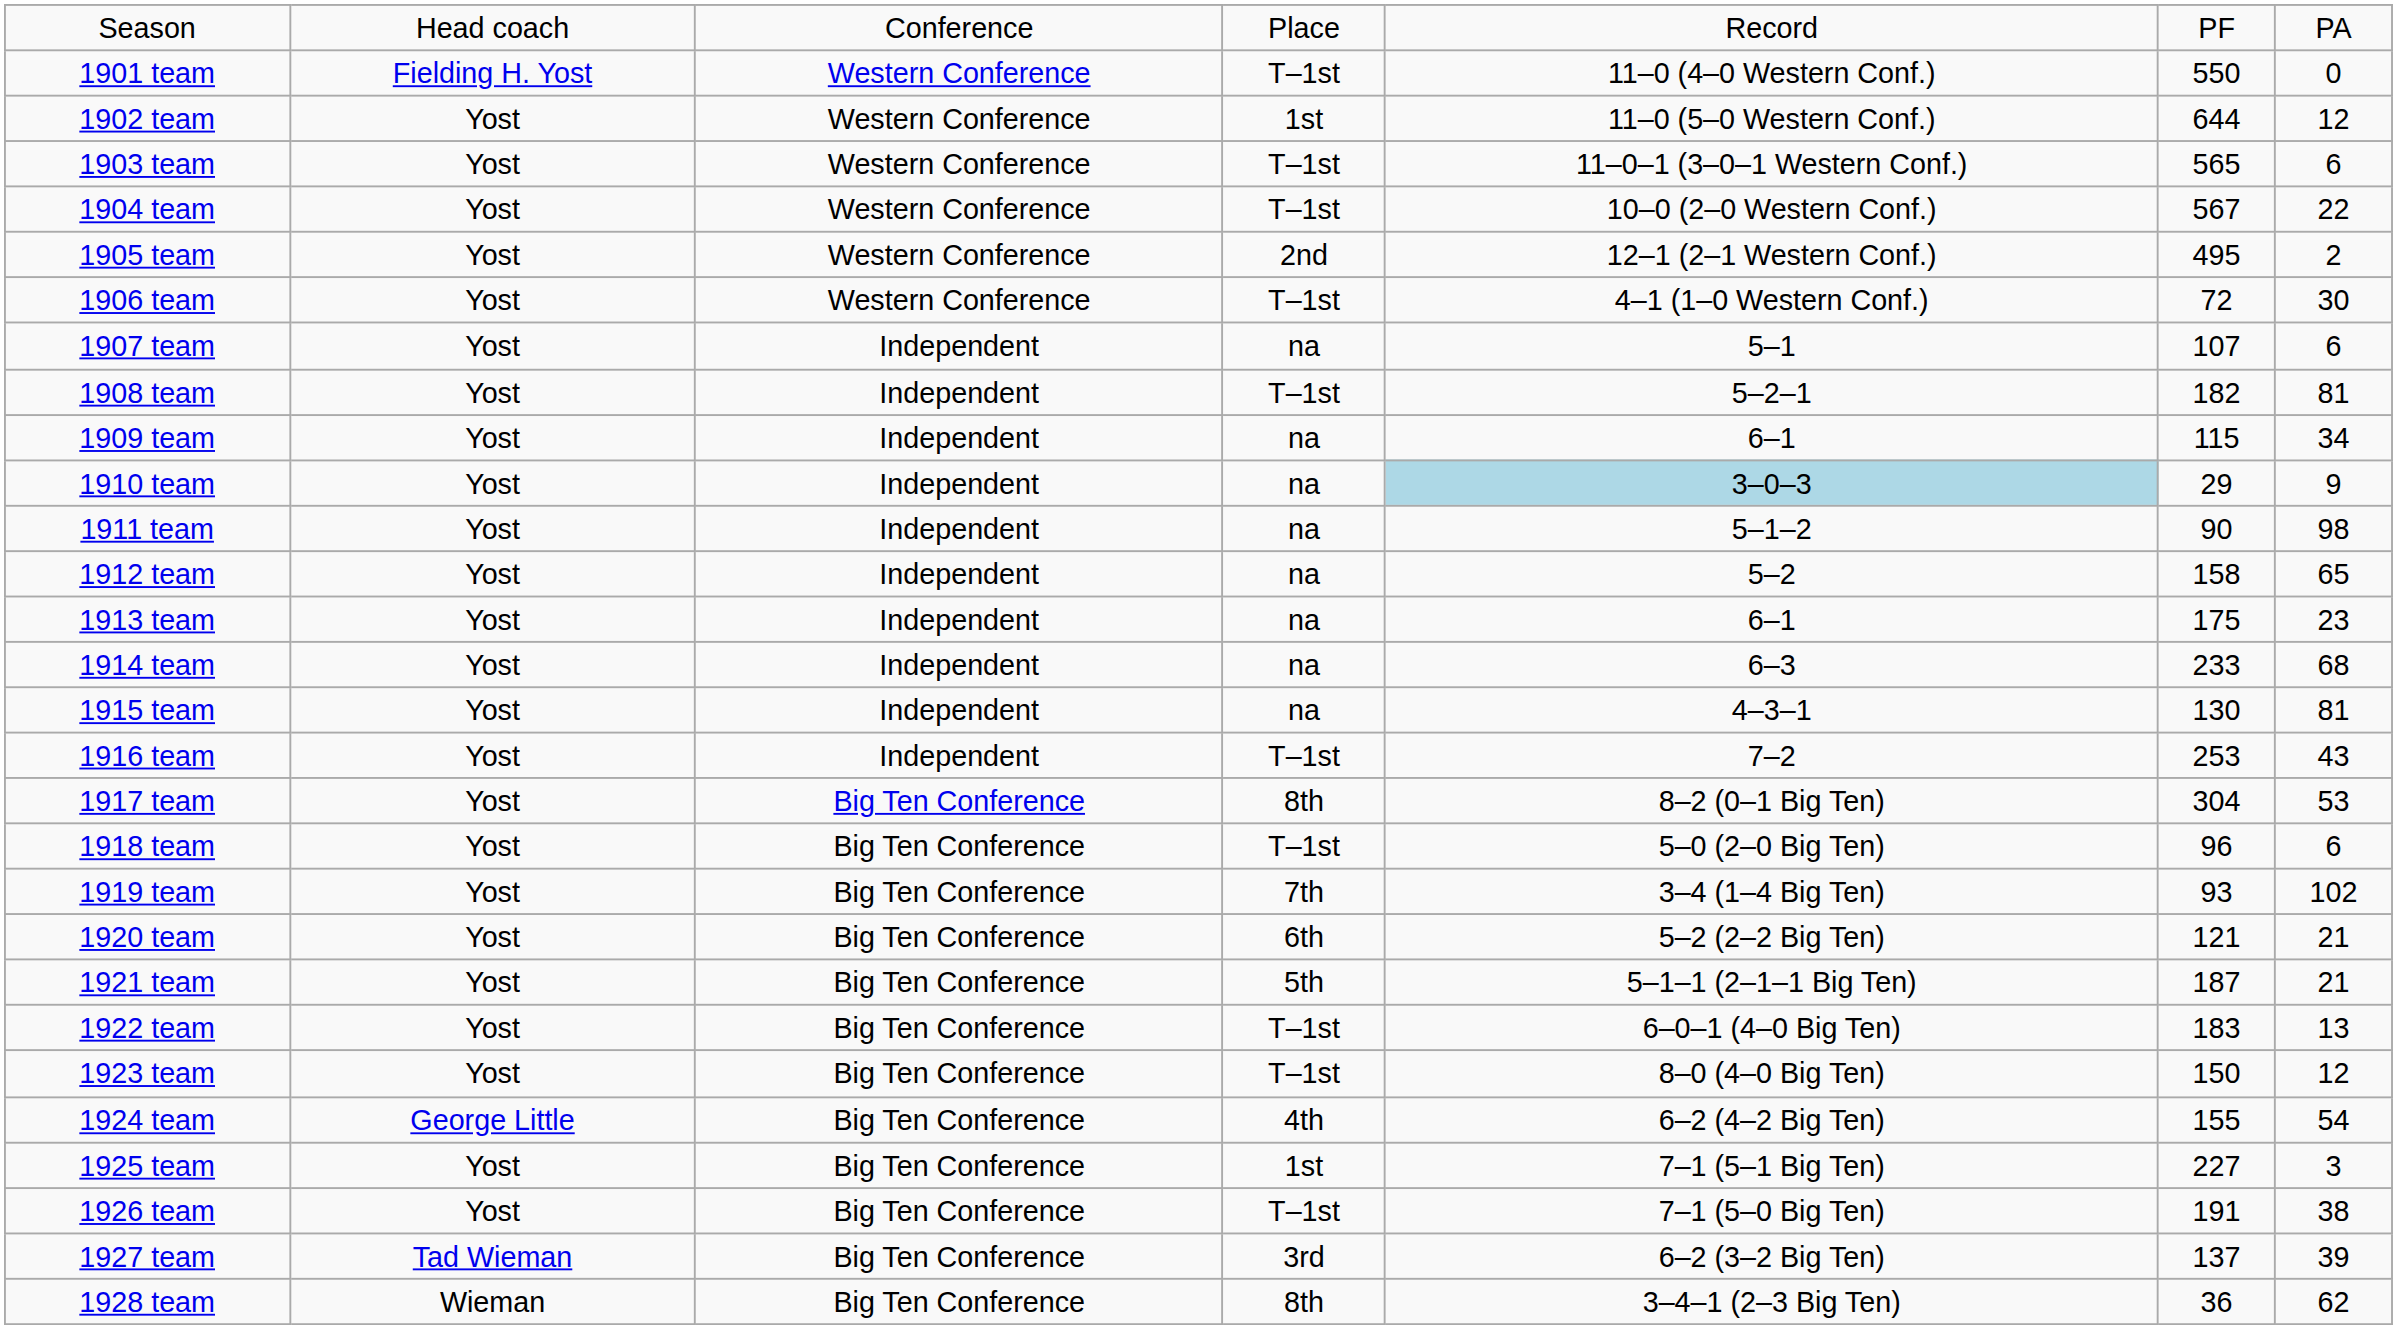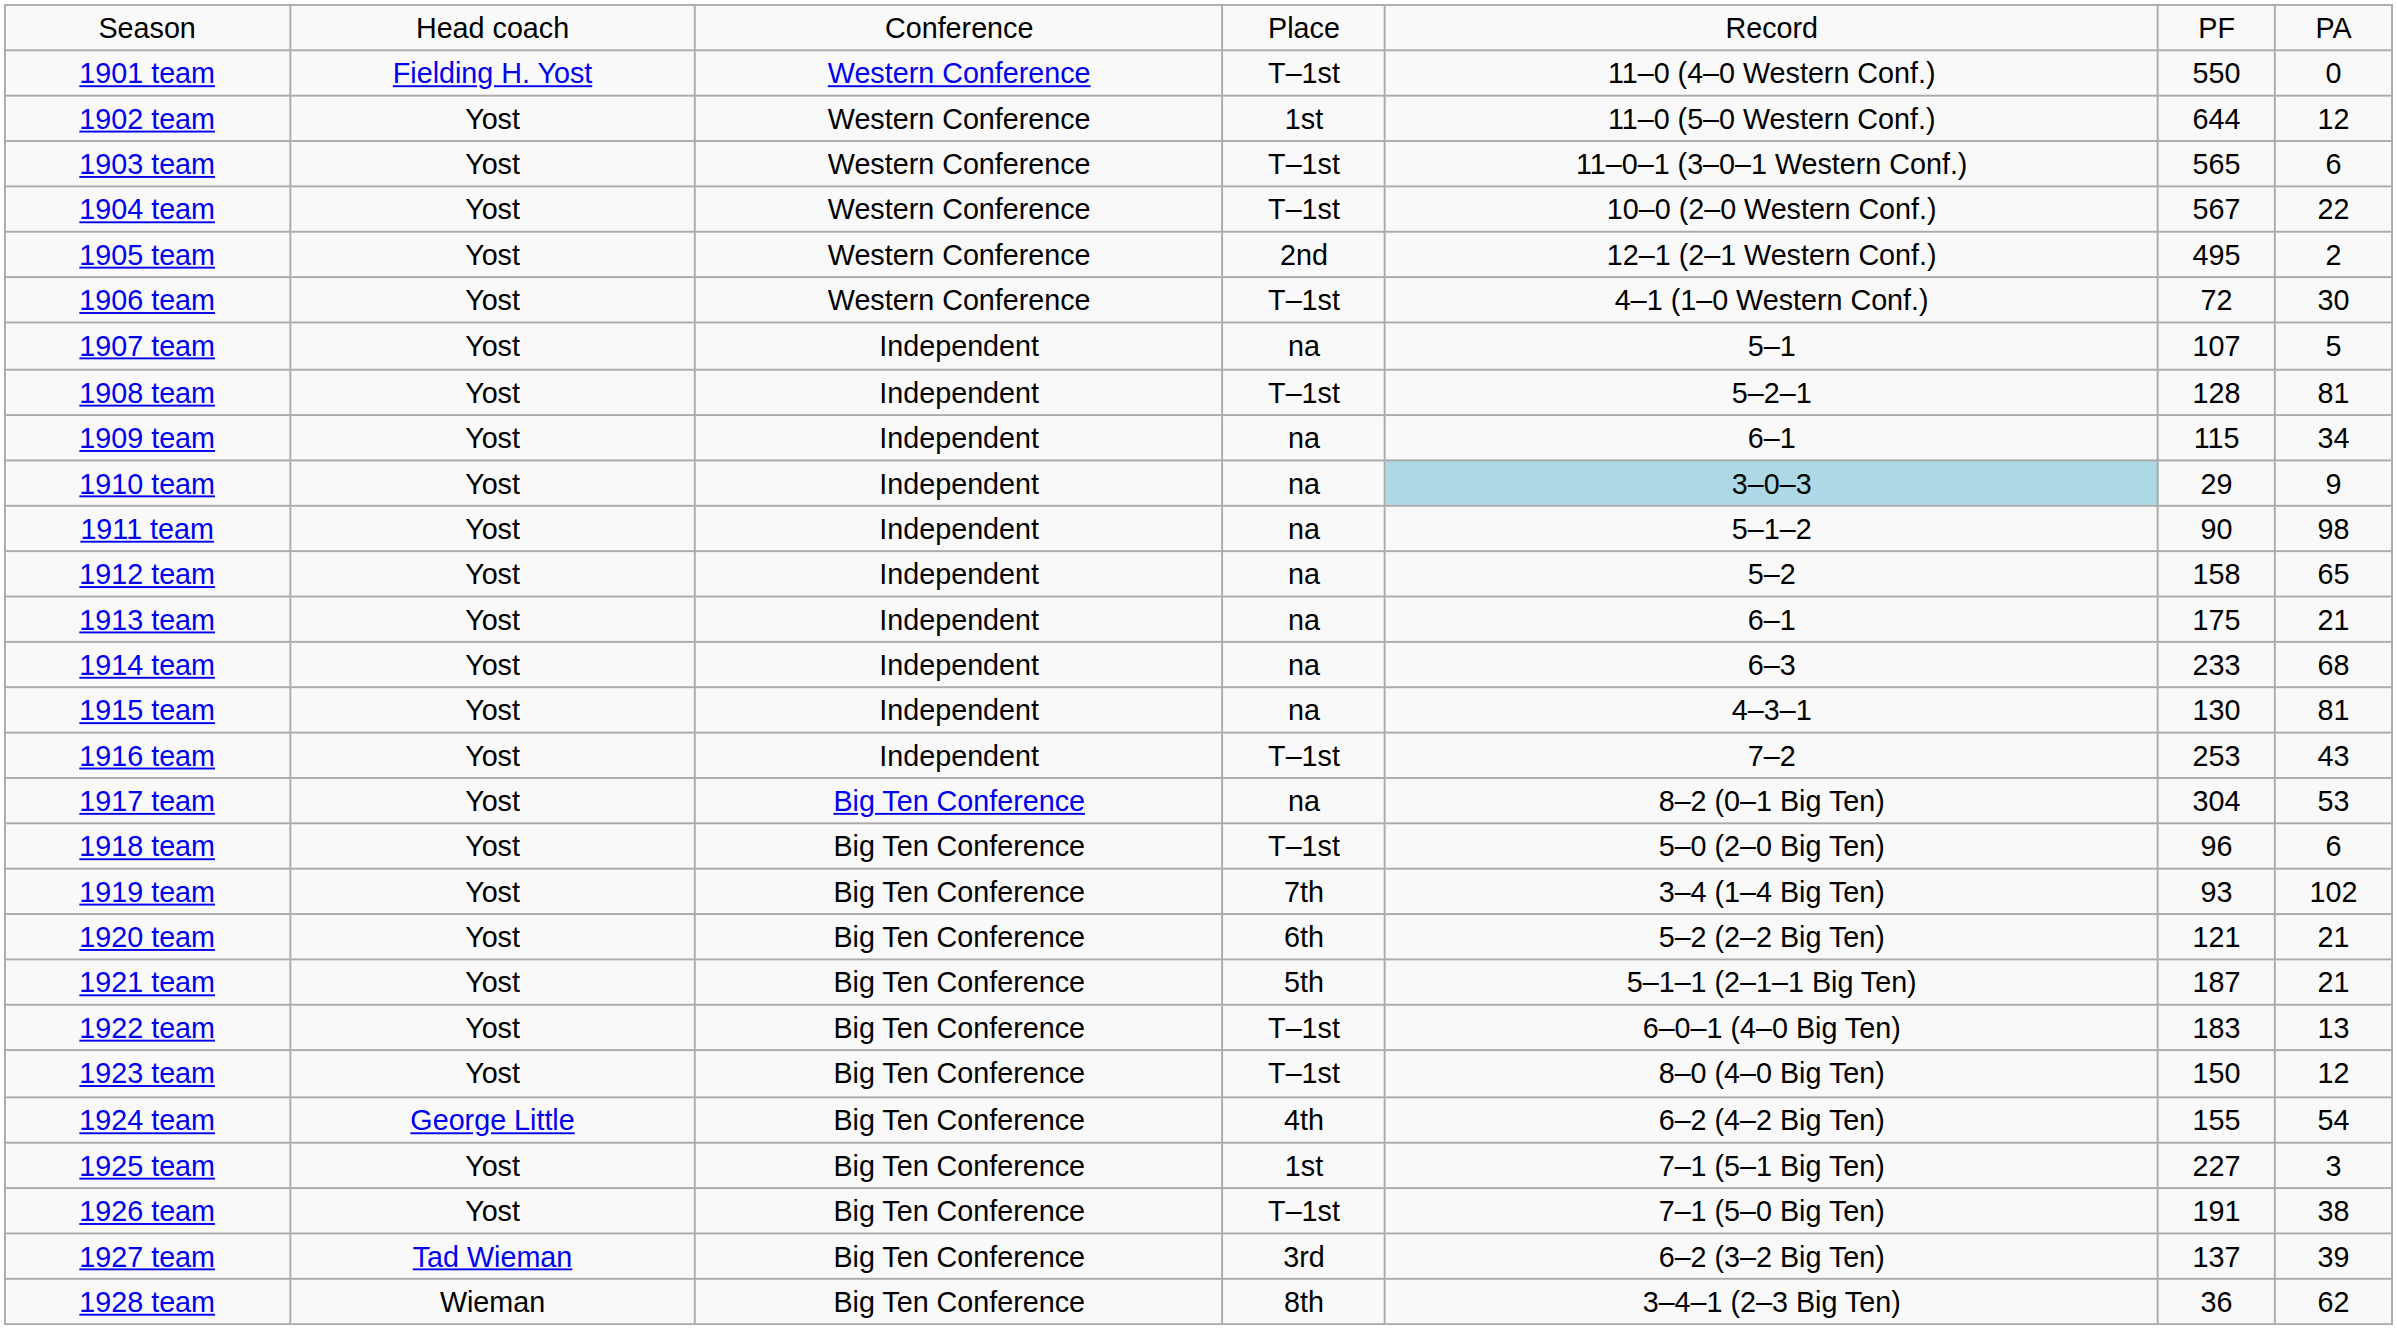1907 team | column 7: 6 -> 5
1908 team | column 6: 182 -> 128
1913 team | column 7: 23 -> 21
1917 team | column 4: 8th -> na
